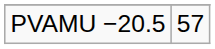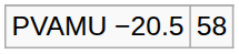PVAMU −20.5 | column 2: 57 -> 58
